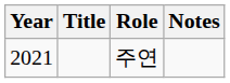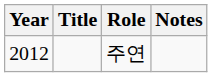주연 | Year: 2021 -> 2012
